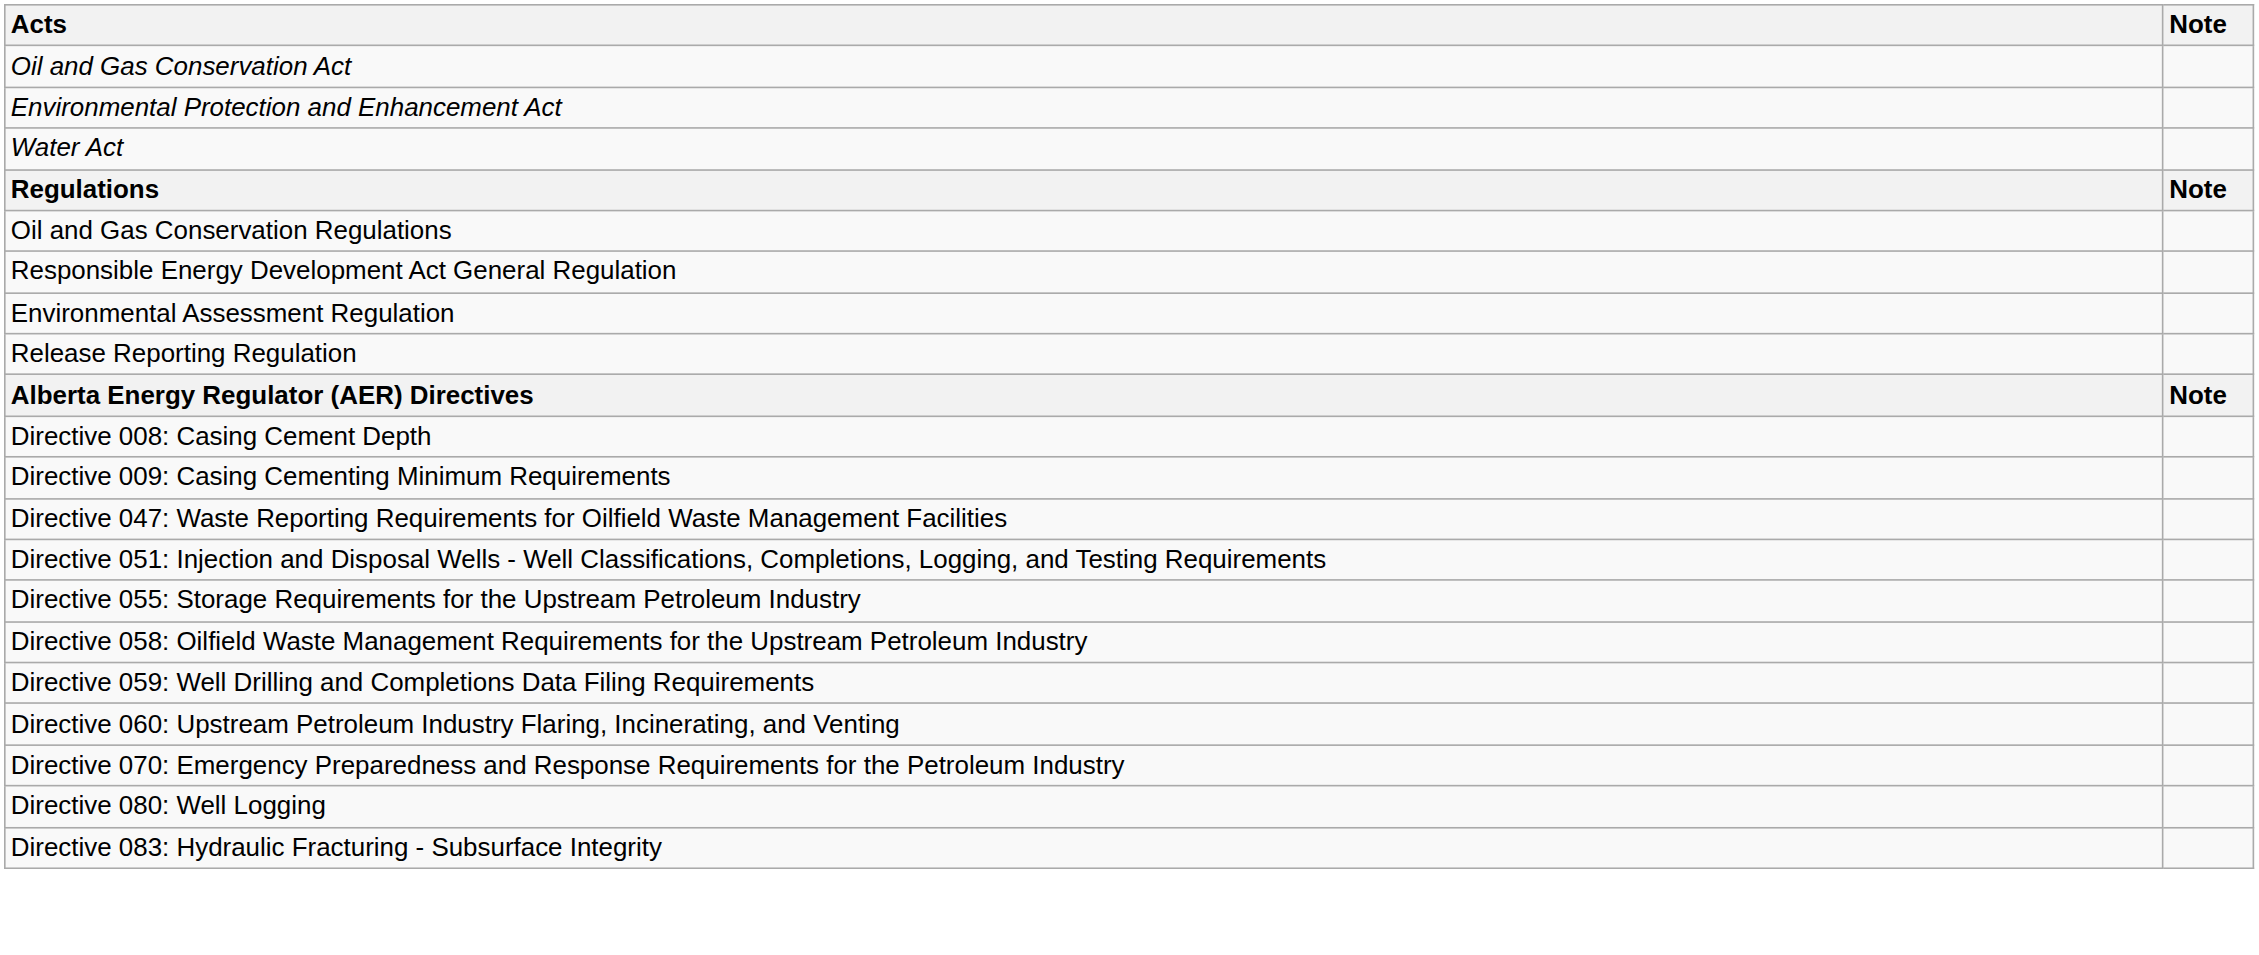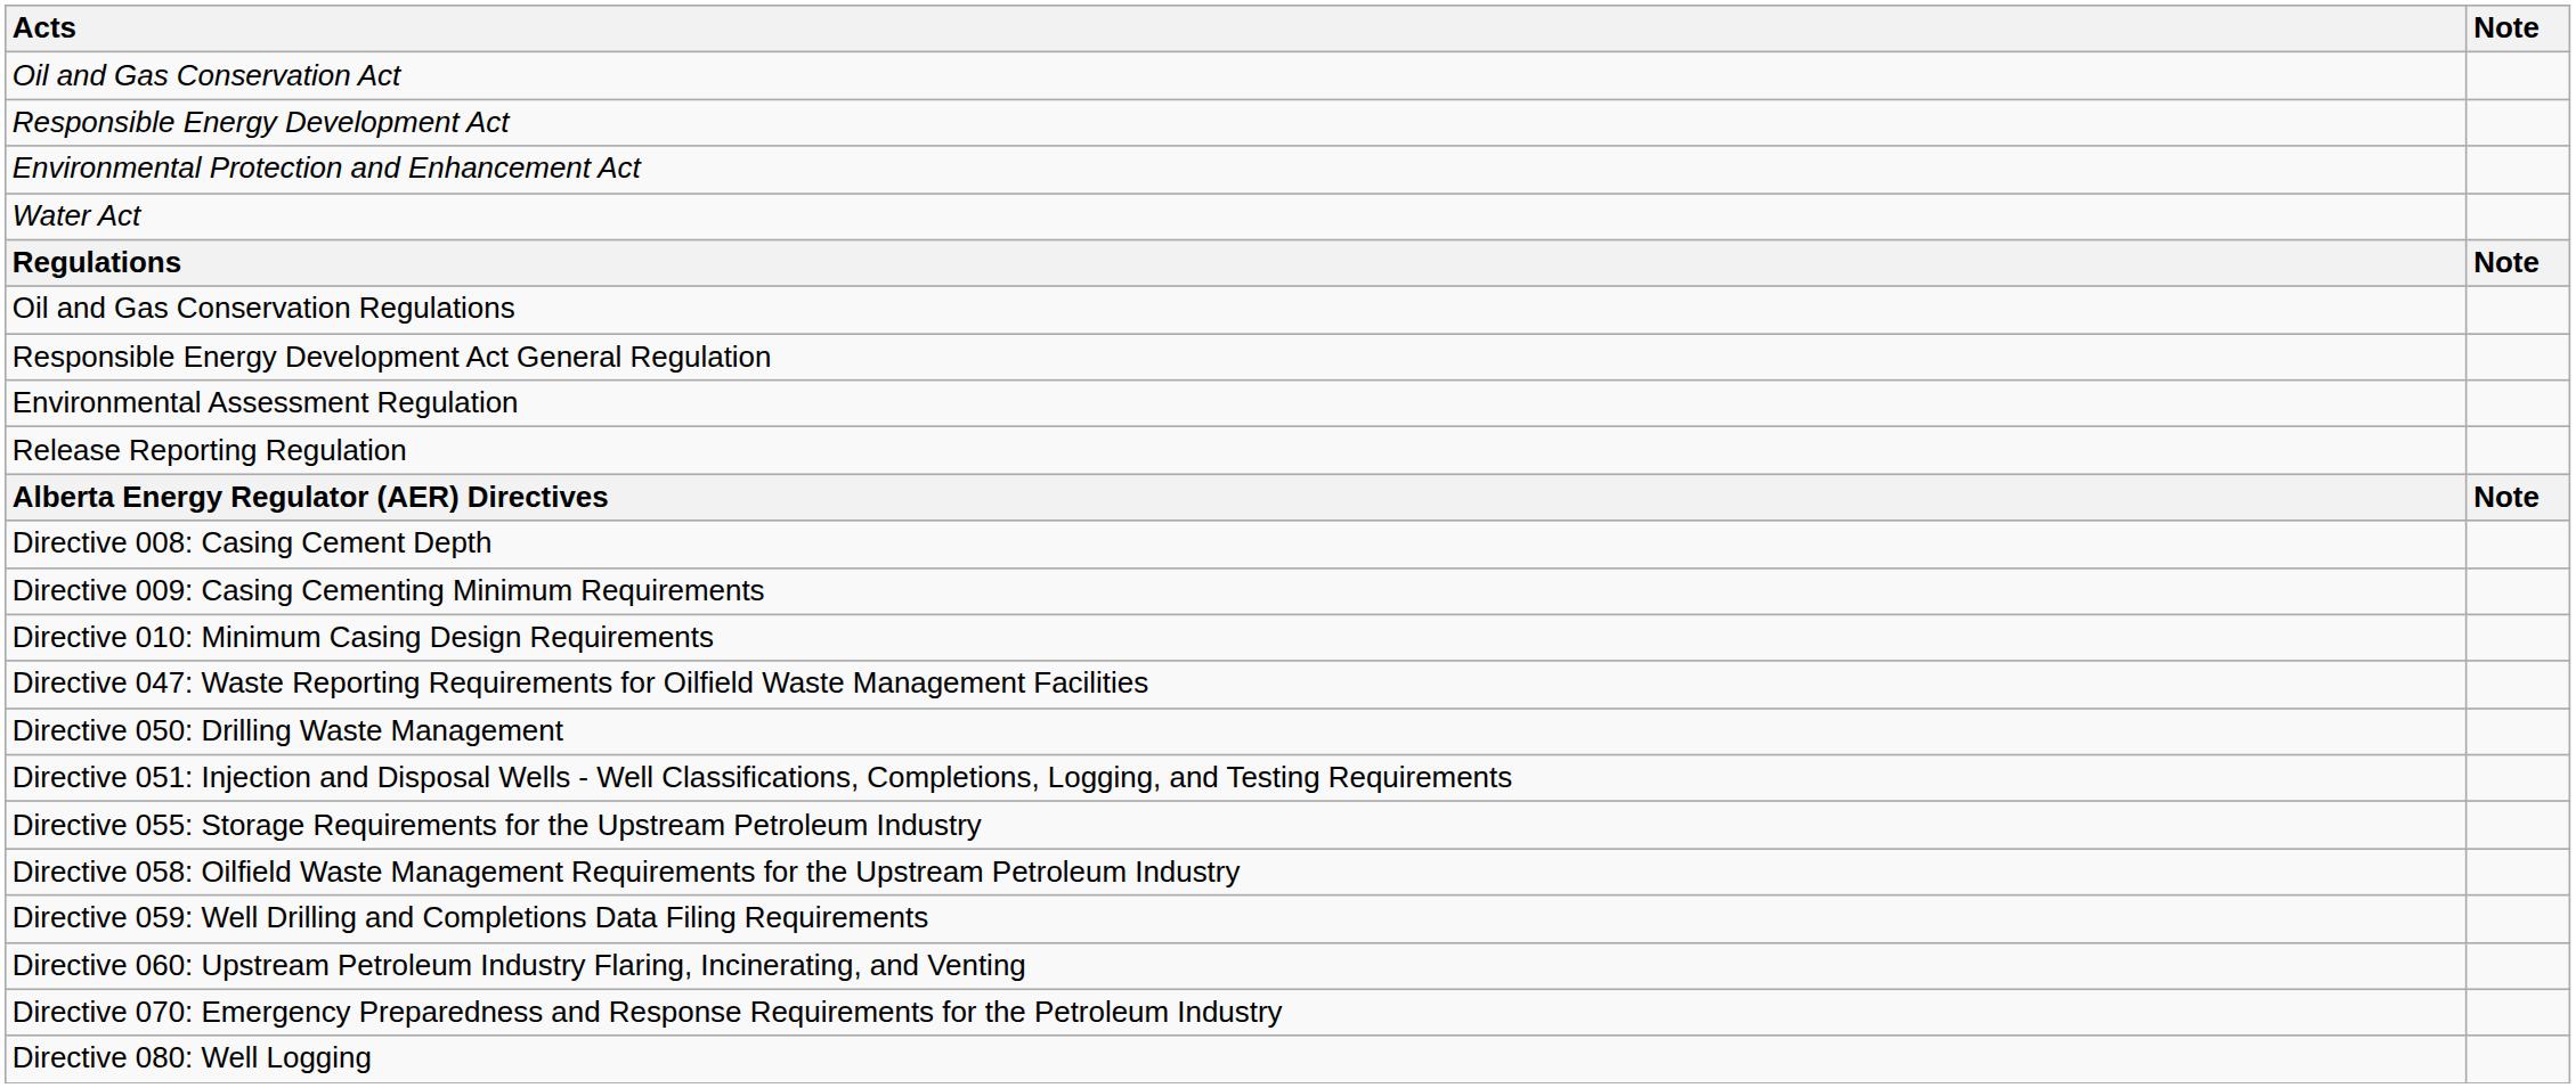+ row: Responsible Energy Development Act
+ row: Directive 010: Minimum Casing Design Requirements
+ row: Directive 050: Drilling Waste Management
- row: Directive 083: Hydraulic Fracturing - Subsurface Integrity
